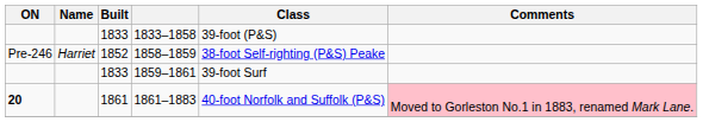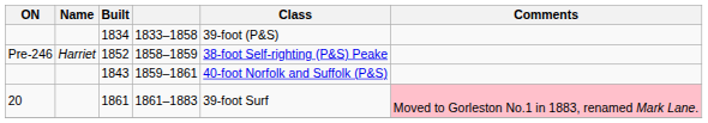1833–1858 | Built: 1833 -> 1834
1859–1861 | Built: 1833 -> 1843
1859–1861 | Class: 39-foot Surf -> 40-foot Norfolk and Suffolk (P&S)
1861–1883 | ON: bold -> normal
1861–1883 | Class: 40-foot Norfolk and Suffolk (P&S) -> 39-foot Surf
